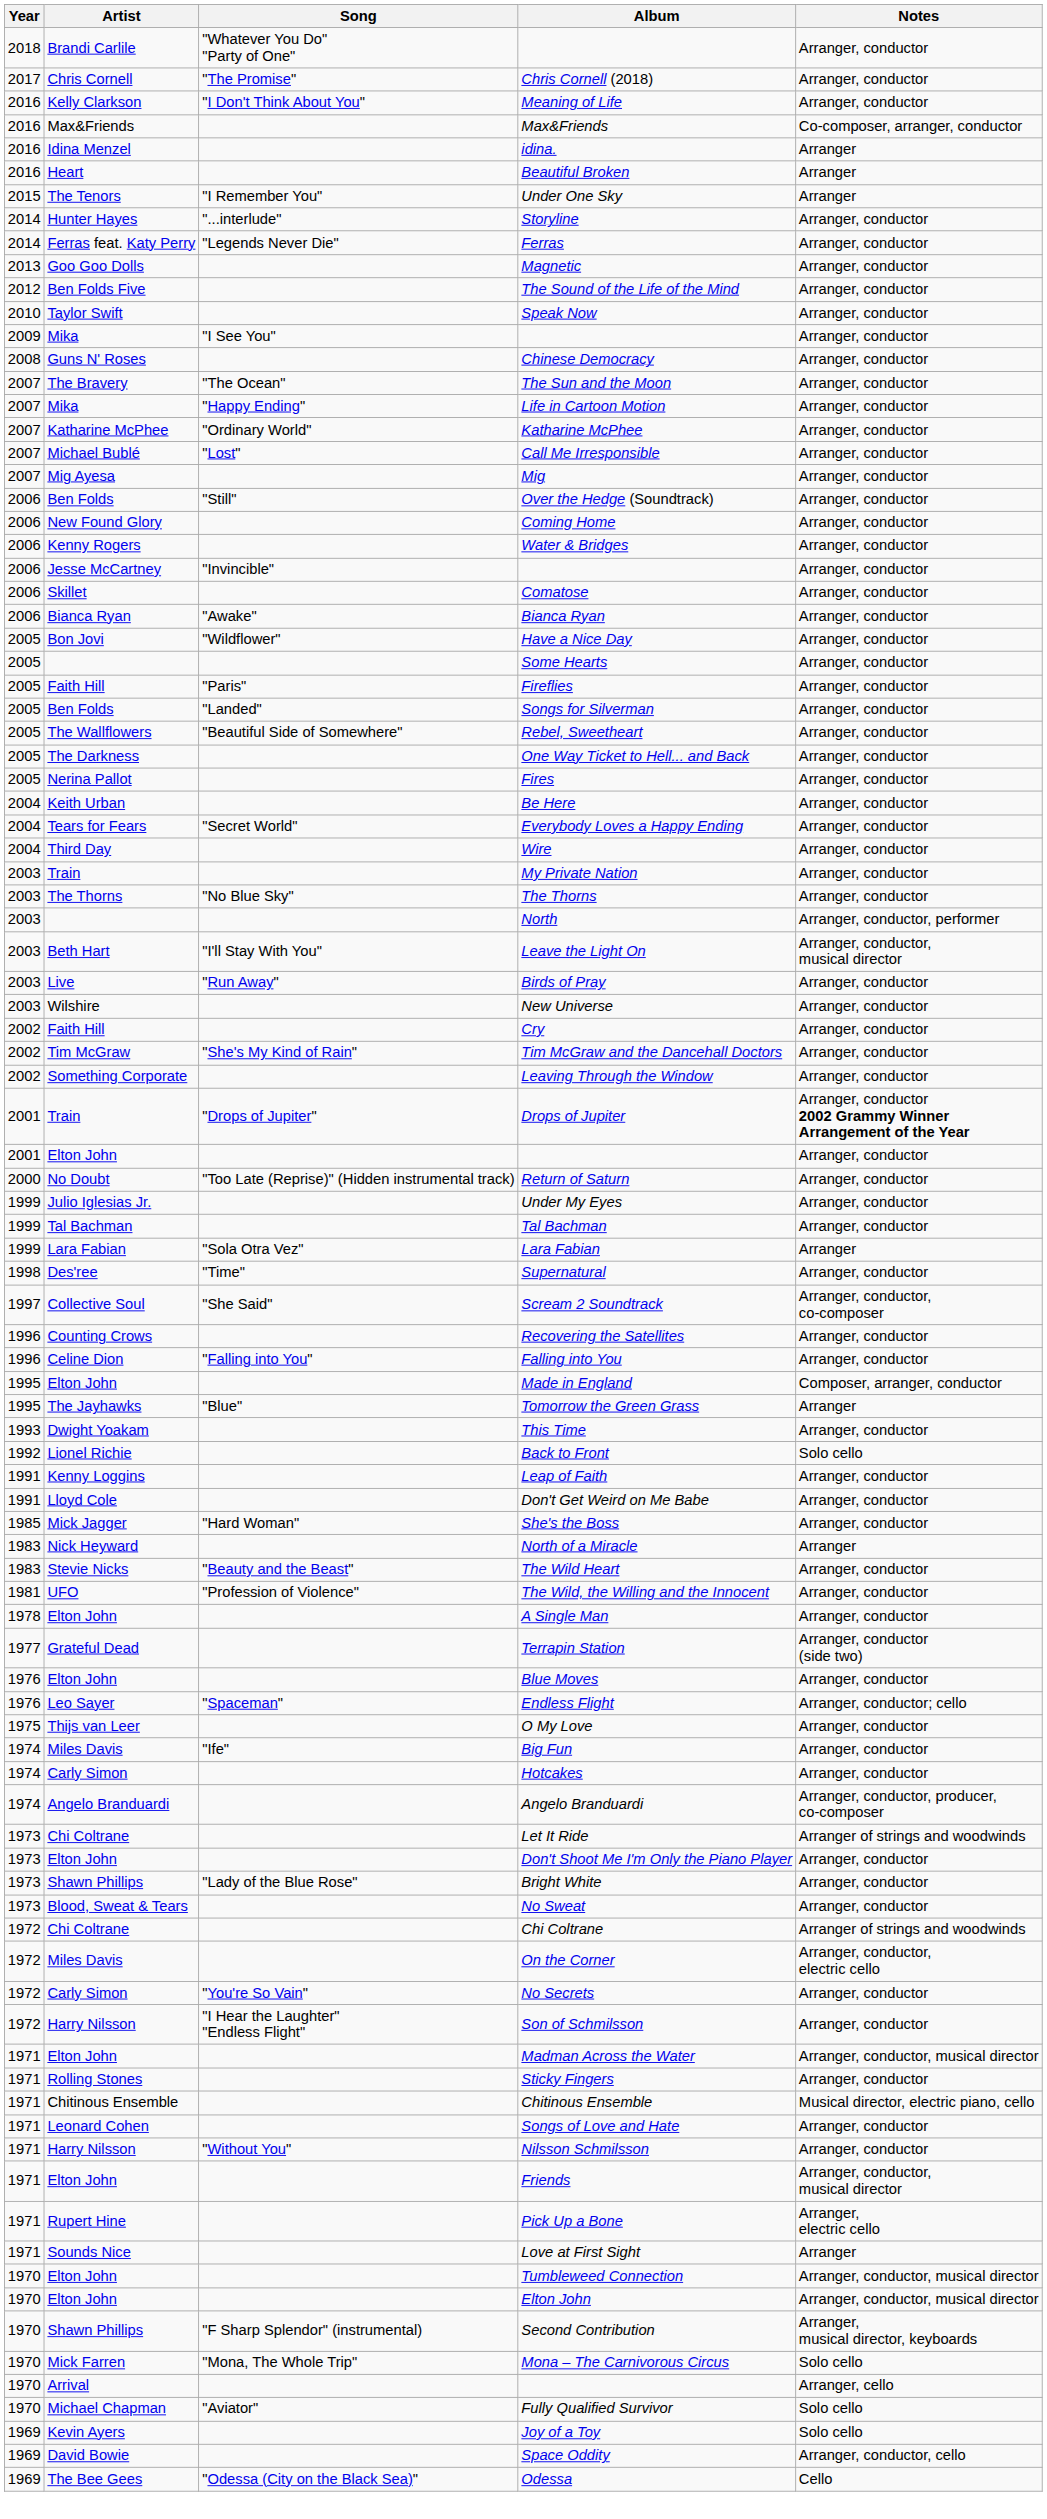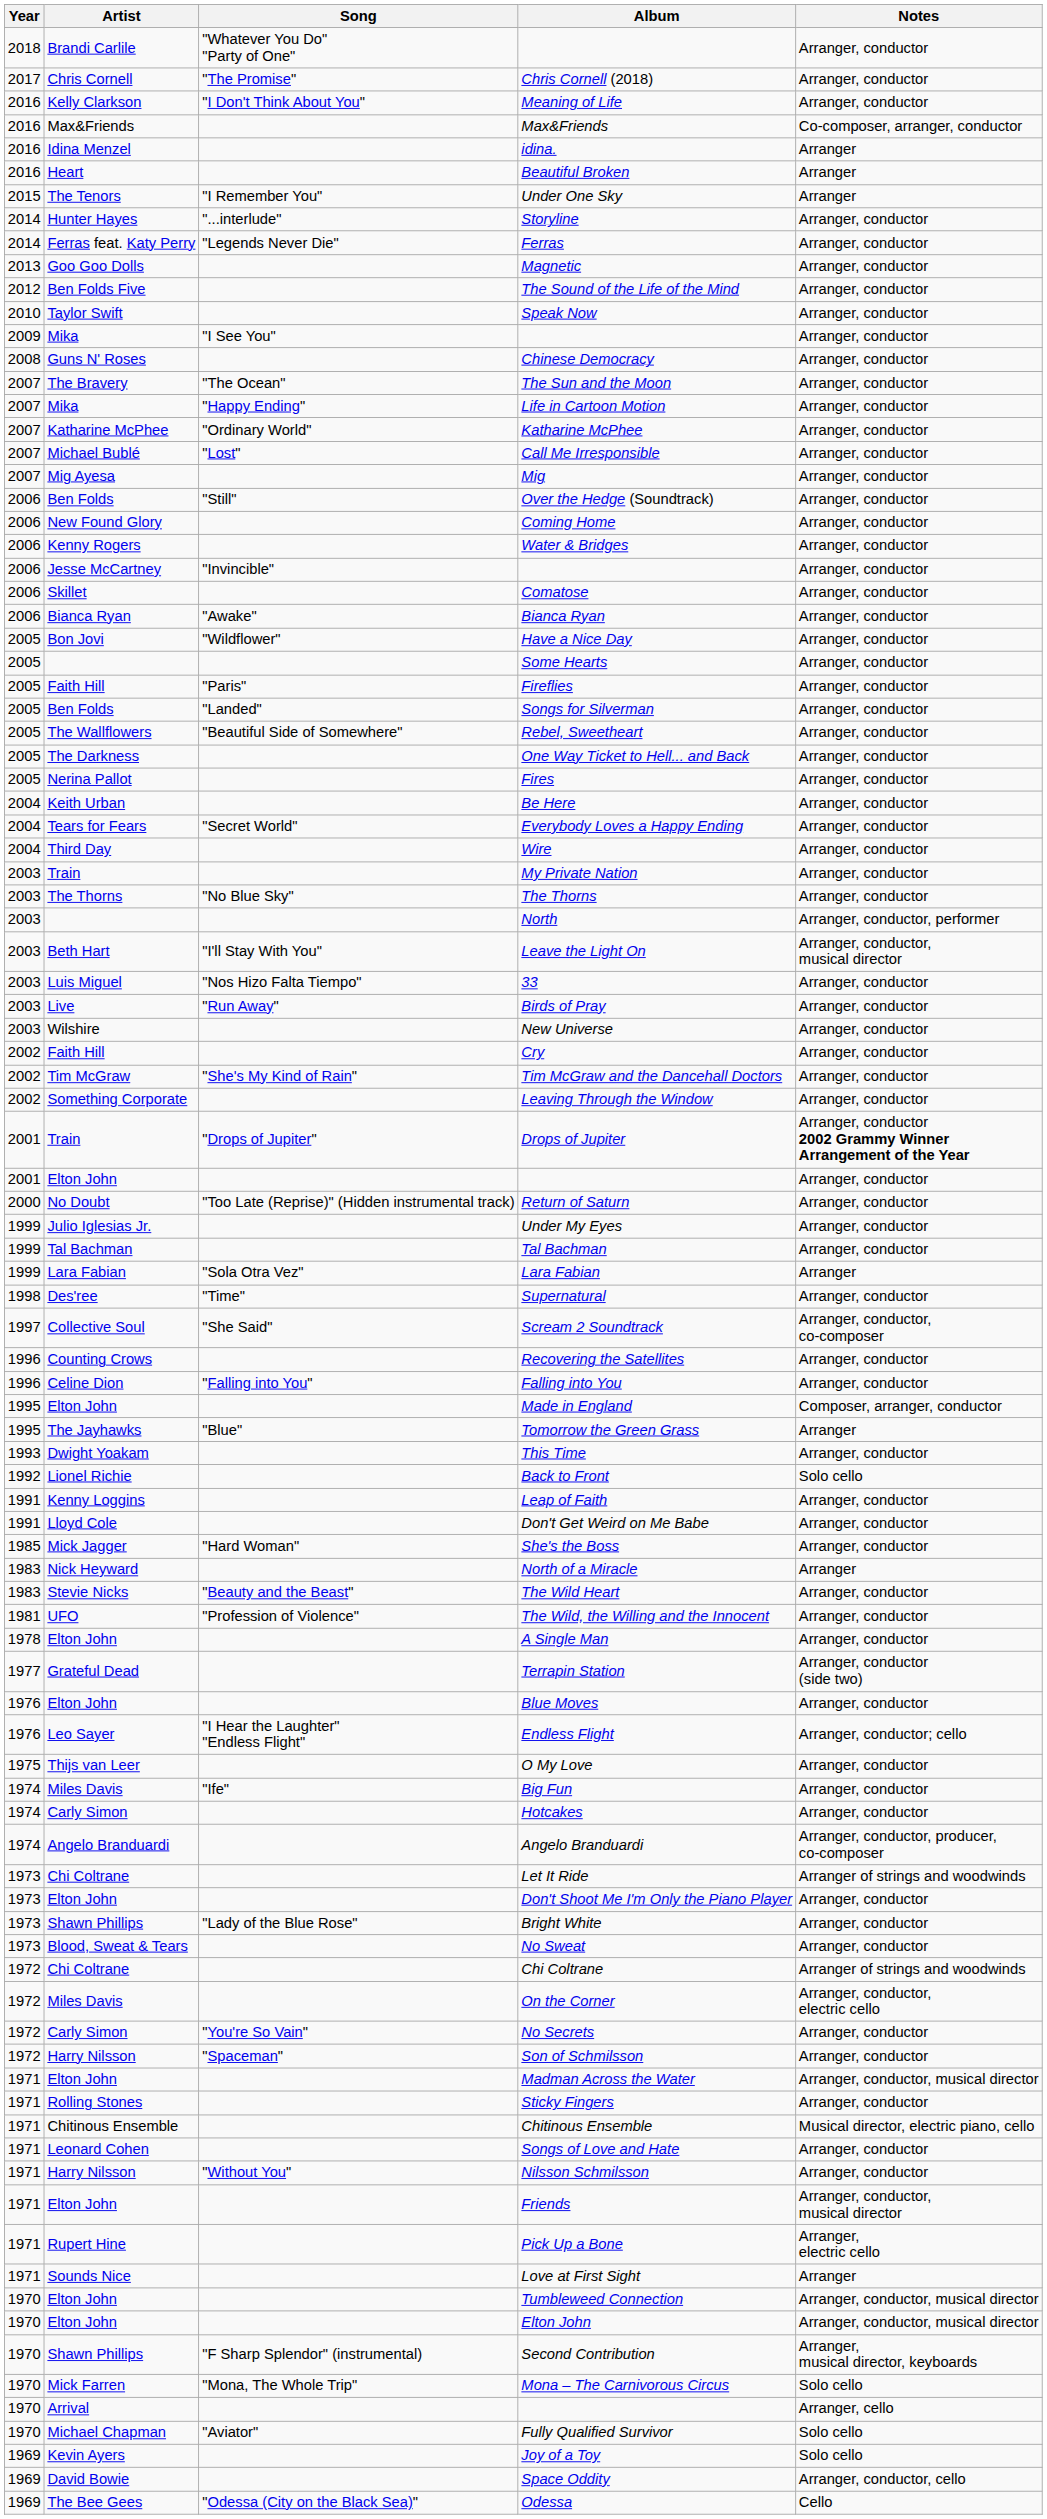+ row: 2003 | Luis Miguel | "Nos Hizo Falta Tiempo" | 33 | Arranger, conductor
Endless Flight | Song: "Spaceman" -> "I Hear the Laughter" "Endless Flight"
Son of Schmilsson | Song: "I Hear the Laughter" "Endless Flight" -> "Spaceman"
